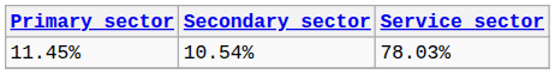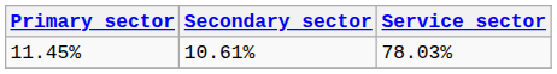11.45% | Secondary sector: 10.54% -> 10.61%
